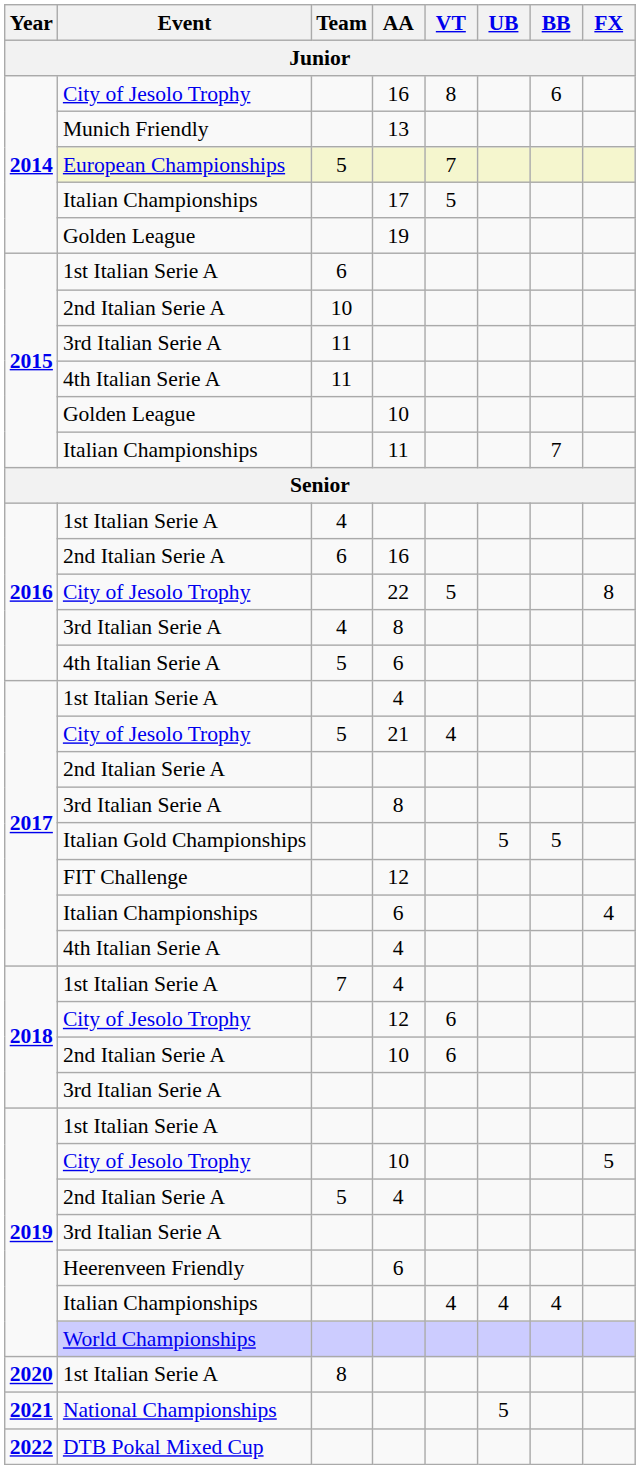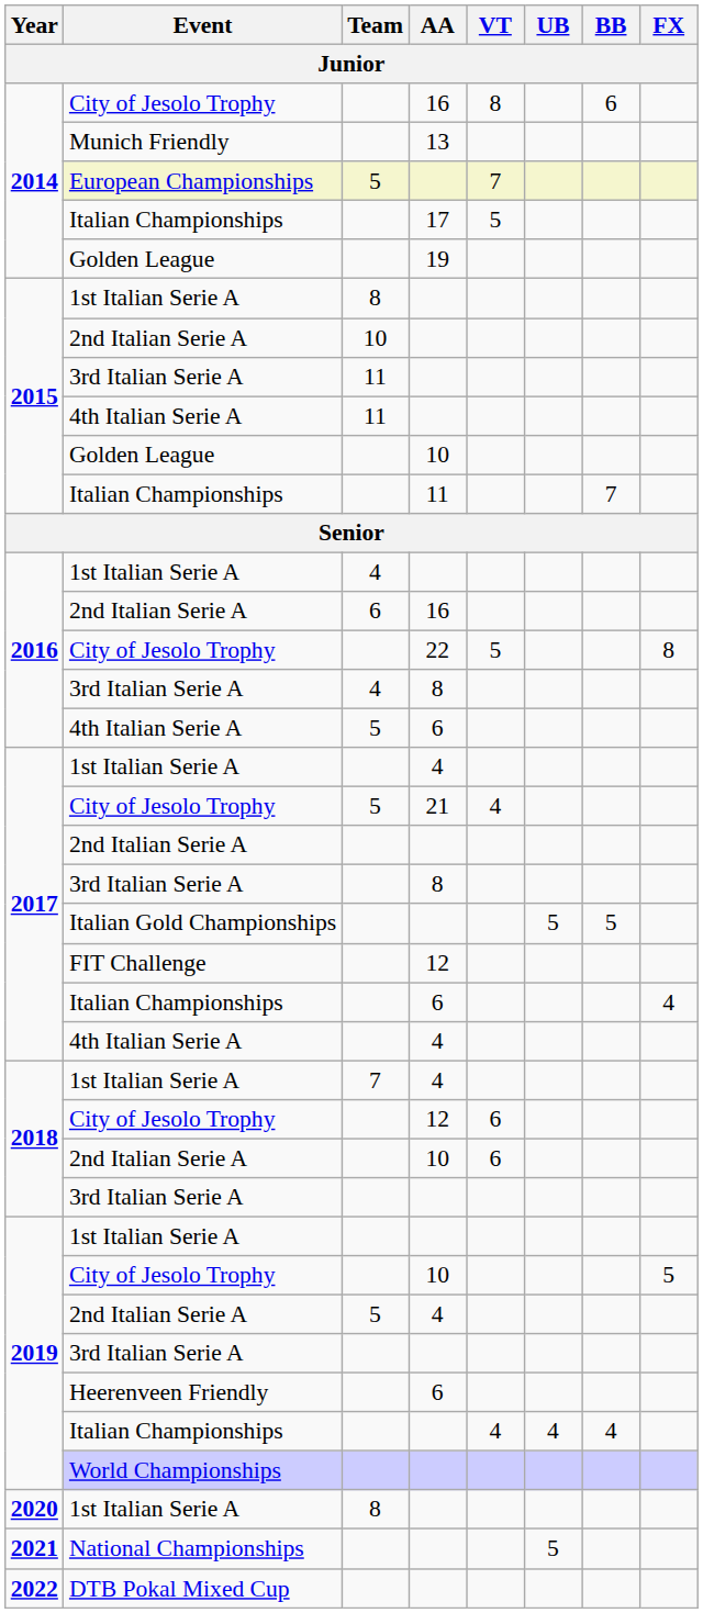2015 / 1st Italian Serie A | Team: 6 -> 8
